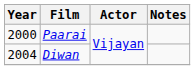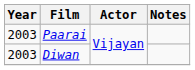Paarai | Year: 2000 -> 2003
Diwan | Year: 2004 -> 2003
